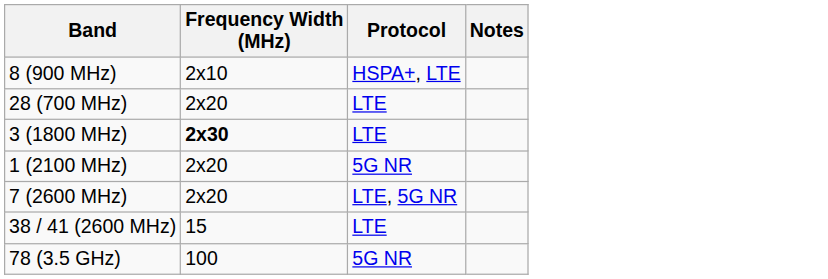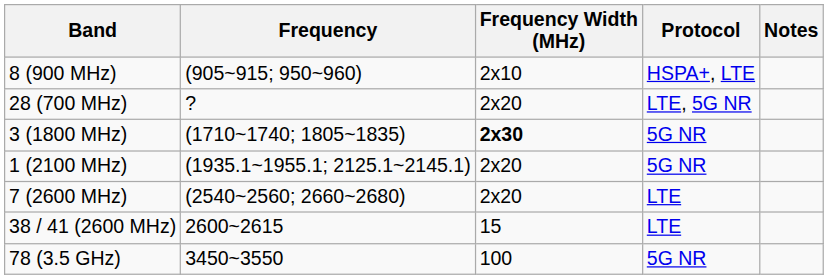+ column: Frequency | (905~915; 950~960) | ? | (1710~1740; 1805~1835) | (1935.1~1955.1; 2125.1~2145.1) | (2540~2560; 2660~2680) | 2600~2615 | 3450~3550
28 (700 MHz) | Protocol: LTE -> LTE, 5G NR
3 (1800 MHz) | Protocol: LTE -> 5G NR
7 (2600 MHz) | Protocol: LTE, 5G NR -> LTE
